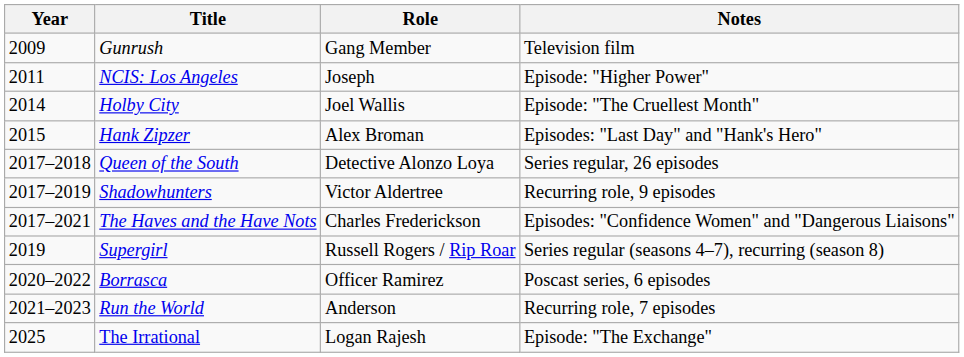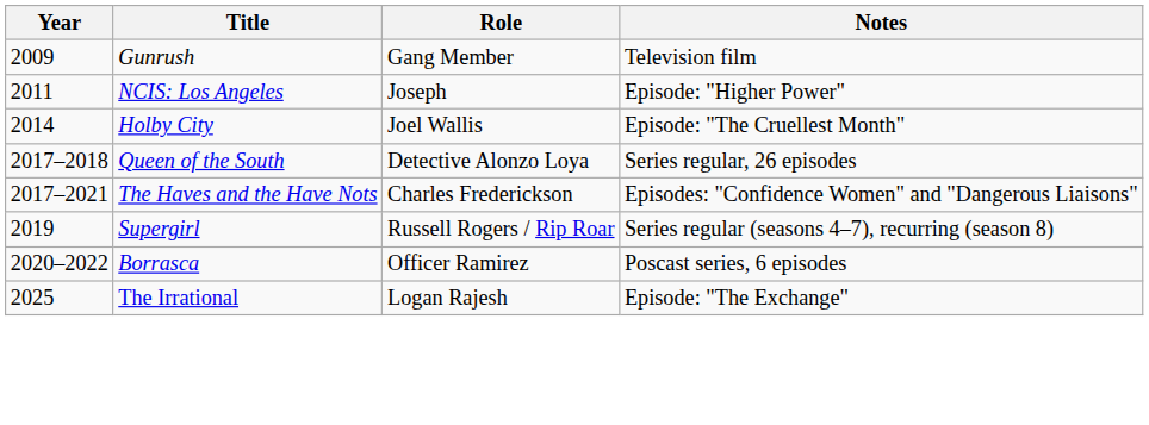- row: 2015 | Hank Zipzer | Alex Broman | Episodes: "Last Day" and "Hank's Hero"
- row: 2017–2019 | Shadowhunters | Victor Aldertree | Recurring role, 9 episodes
- row: 2021–2023 | Run the World | Anderson | Recurring role, 7 episodes
